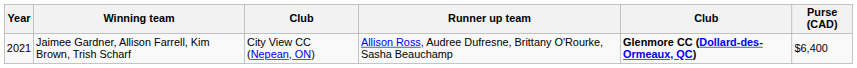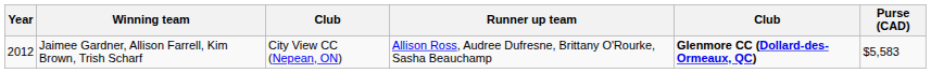Jaimee Gardner, Allison Farrell, Kim Brown, Trish Scharf | Year: 2021 -> 2012
Jaimee Gardner, Allison Farrell, Kim Brown, Trish Scharf | Purse (CAD): $6,400 -> $5,583
